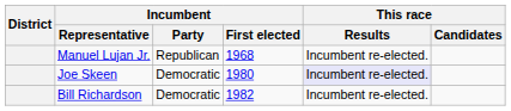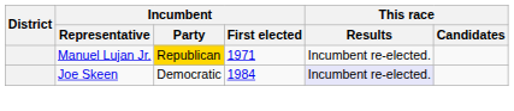Manuel Lujan Jr. | Incumbent / Party: no background -> gold background
Manuel Lujan Jr. | Incumbent / First elected: 1968 -> 1971
Joe Skeen | Incumbent / First elected: 1980 -> 1984
- row: Bill Richardson | Democratic | 1982 | Incumbent re-elected.
